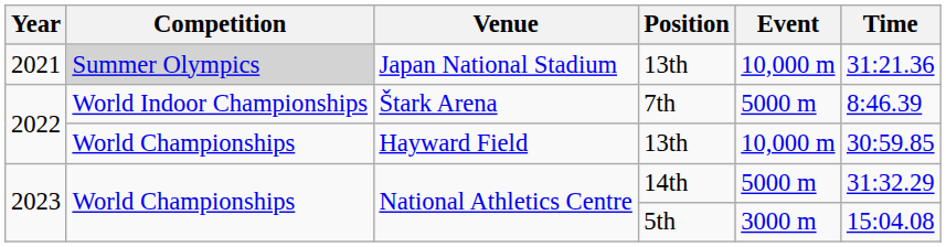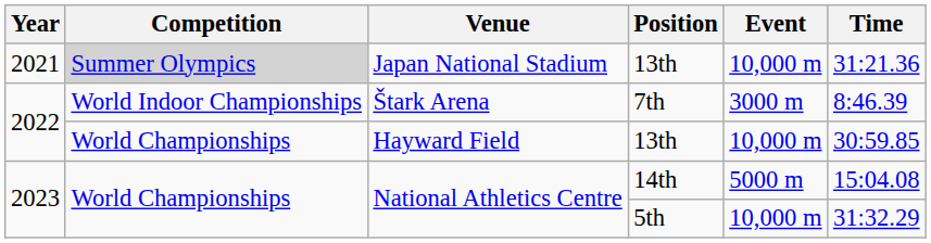Štark Arena | Event: 5000 m -> 3000 m
National Athletics Centre / 14th | Time: 31:32.29 -> 15:04.08
National Athletics Centre / 5th | Event: 3000 m -> 10,000 m
National Athletics Centre / 5th | Time: 15:04.08 -> 31:32.29
